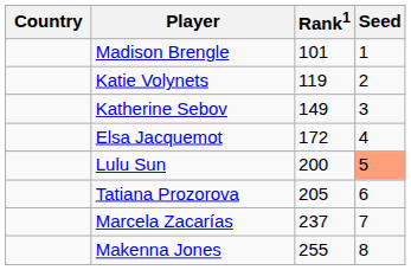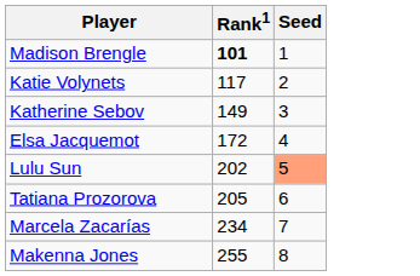- column: Country
Madison Brengle | Rank1: normal -> bold
Katie Volynets | Rank1: 119 -> 117
Lulu Sun | Rank1: 200 -> 202
Marcela Zacarías | Rank1: 237 -> 234
